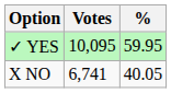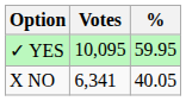X NO | Votes: 6,741 -> 6,341
